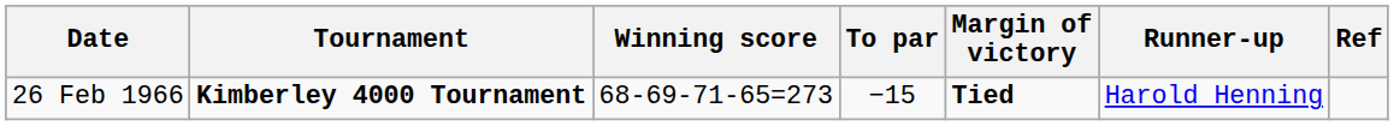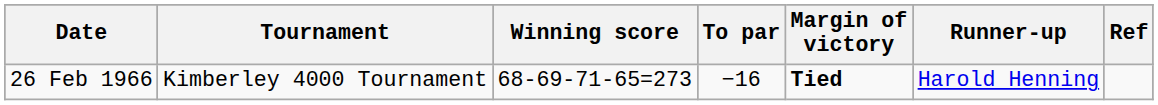26 Feb 1966 | Tournament: bold -> normal
26 Feb 1966 | To par: −15 -> −16
